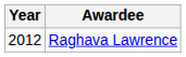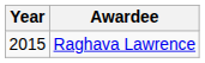Raghava Lawrence | Year: 2012 -> 2015
